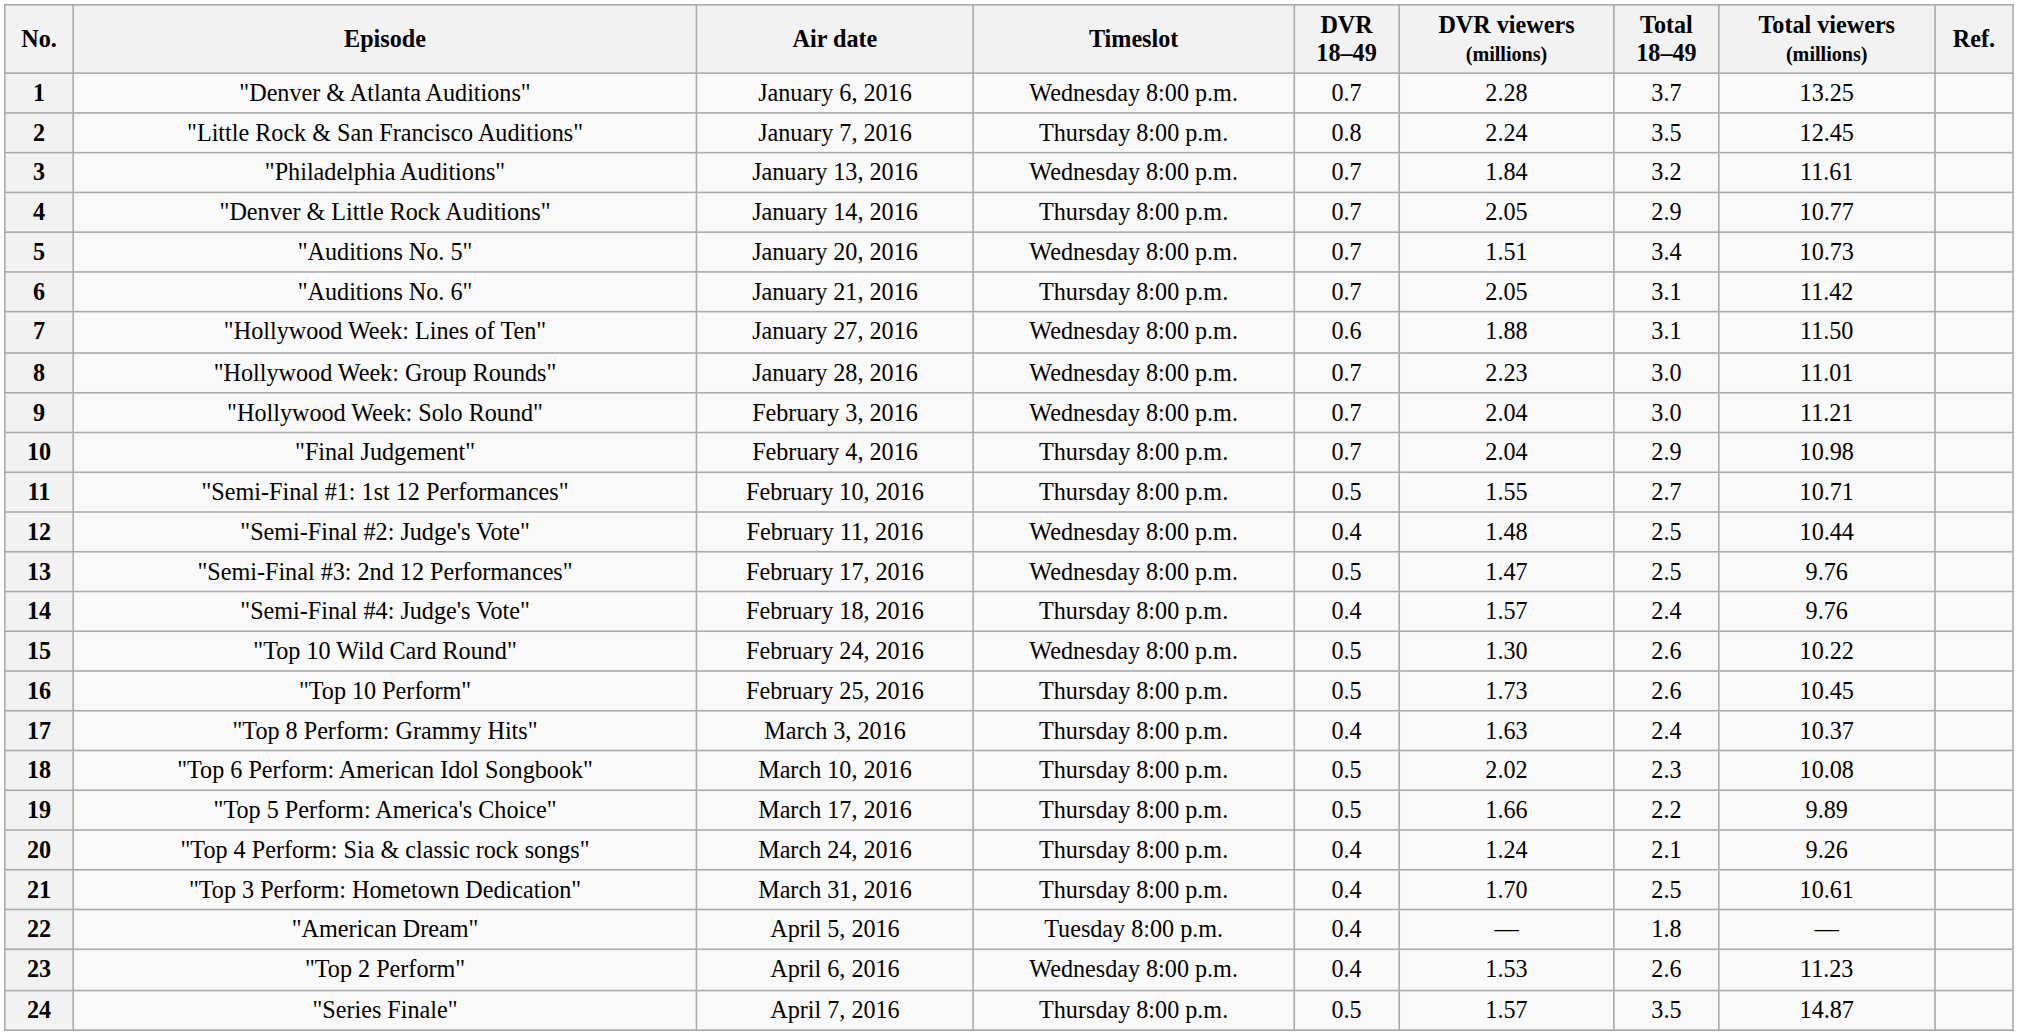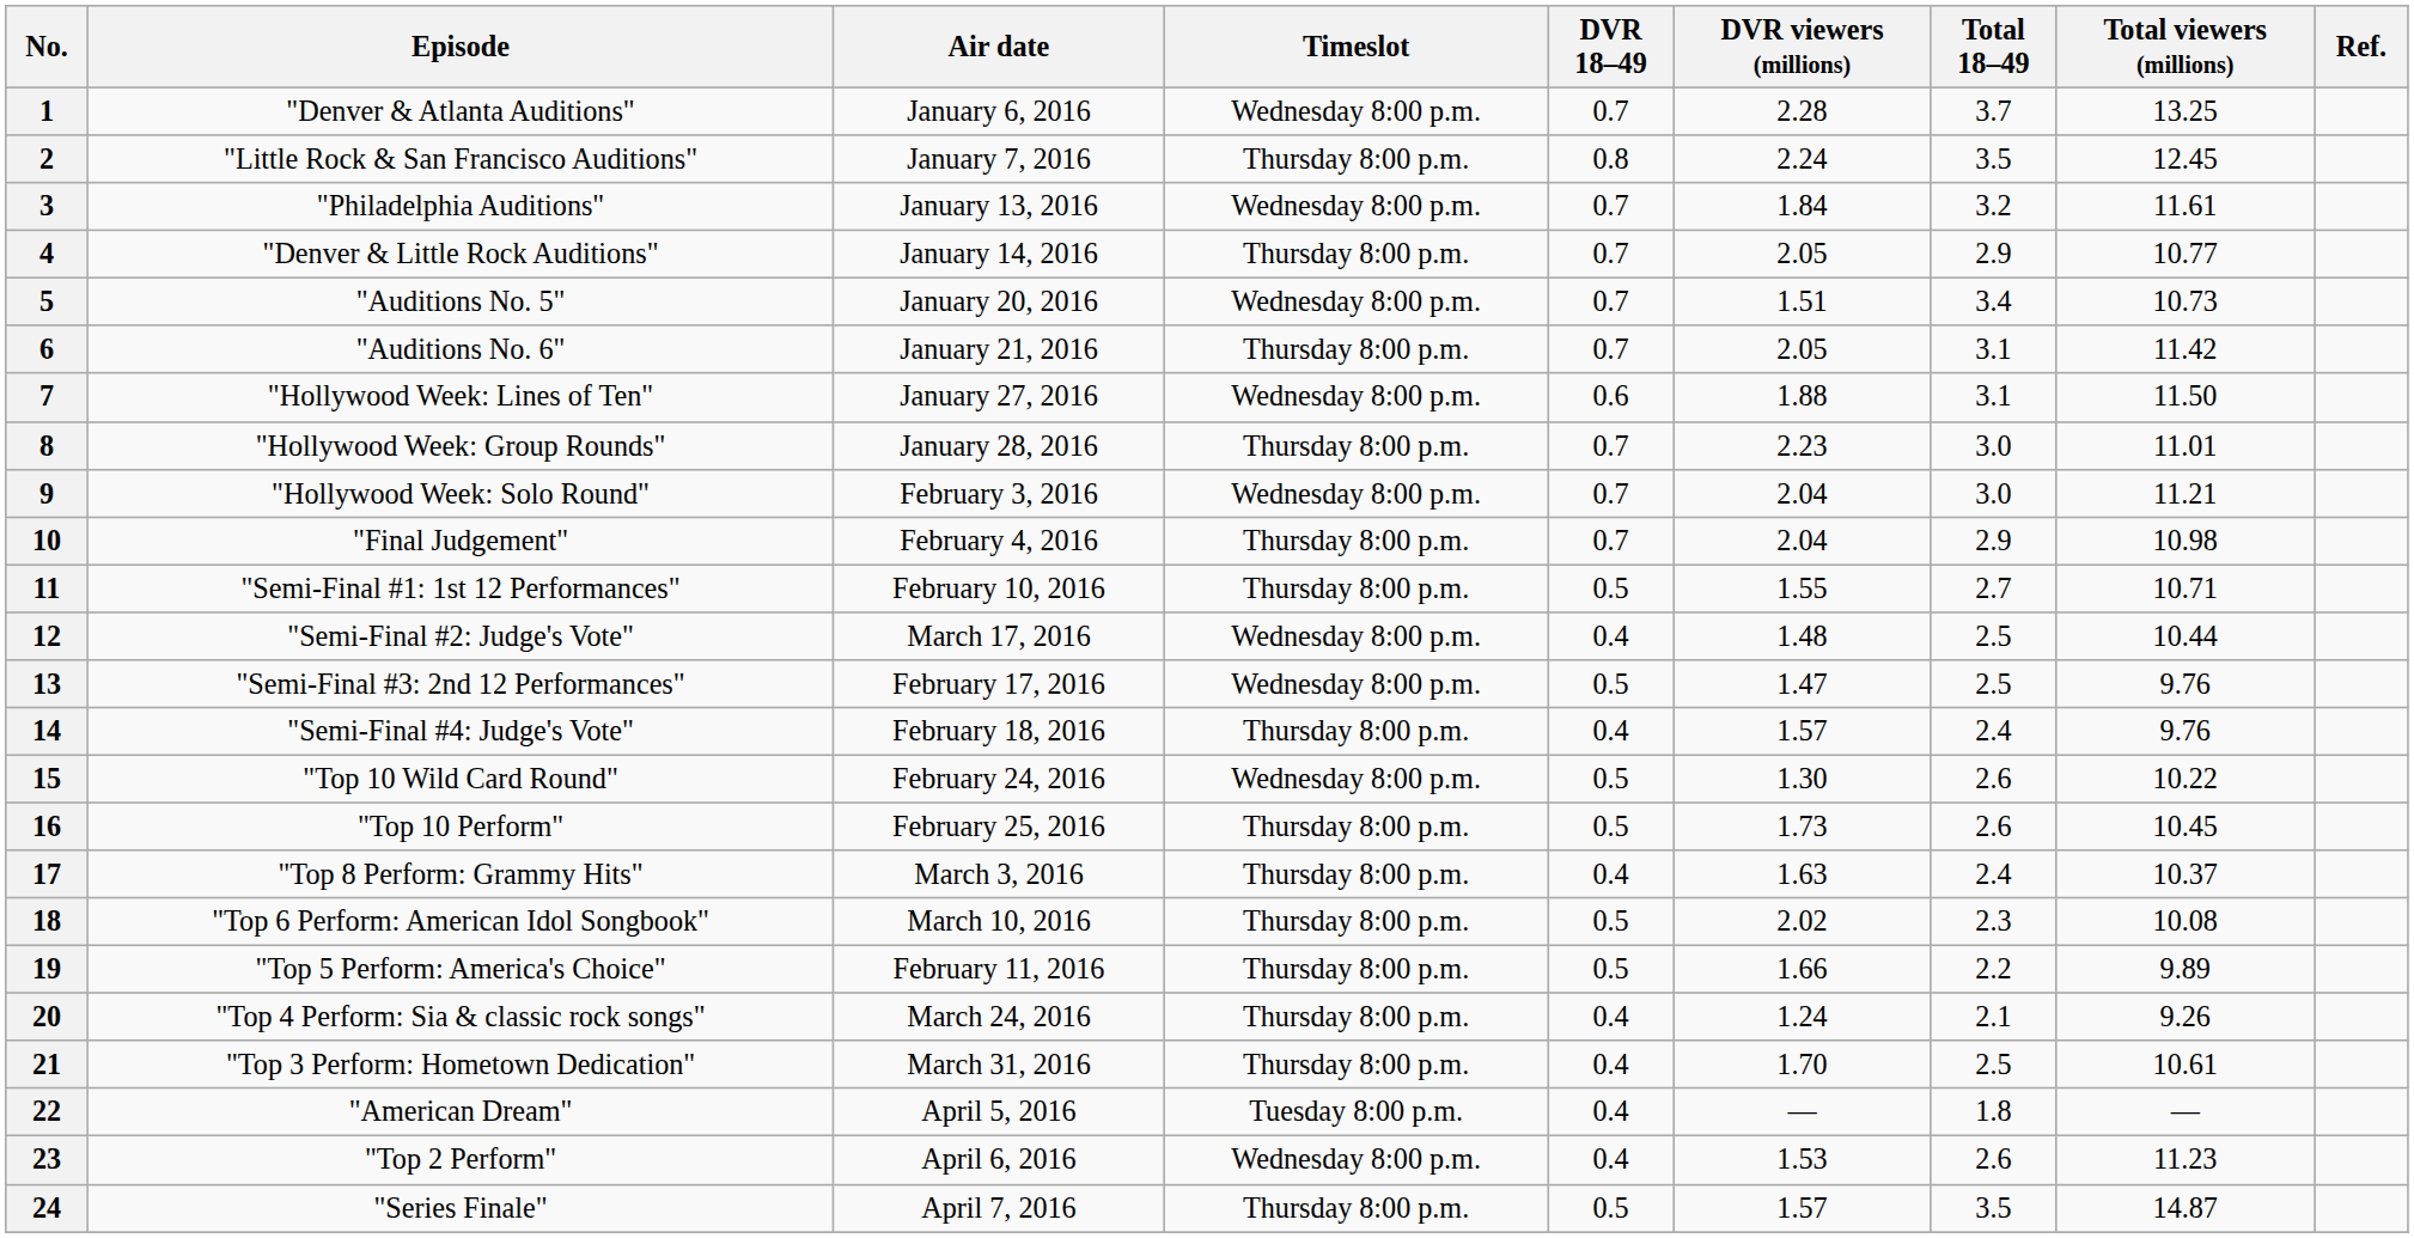8 | Timeslot: Wednesday 8:00 p.m. -> Thursday 8:00 p.m.
12 | Air date: February 11, 2016 -> March 17, 2016
19 | Air date: March 17, 2016 -> February 11, 2016
